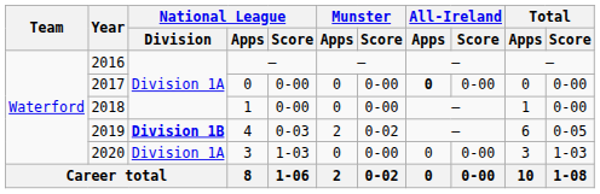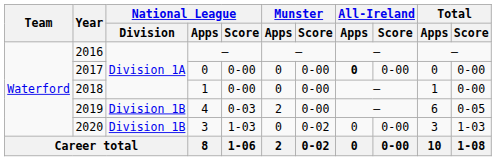2019 | National League / Division: bold -> normal
2019 | Munster / Score: 0-02 -> 0-00
2020 | National League / Division: Division 1A -> Division 1B
2020 | Munster / Score: 0-00 -> 0-02
